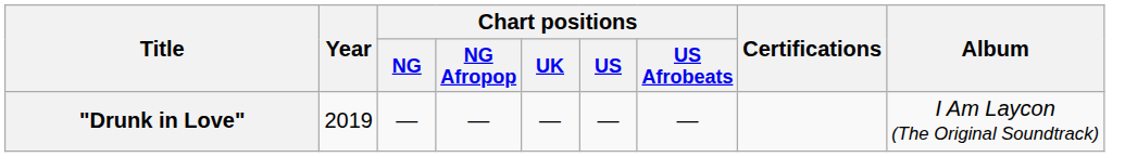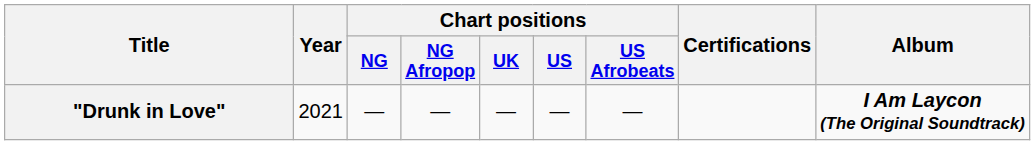"Drunk in Love" | Year: 2019 -> 2021
"Drunk in Love" | Album: normal -> bold
